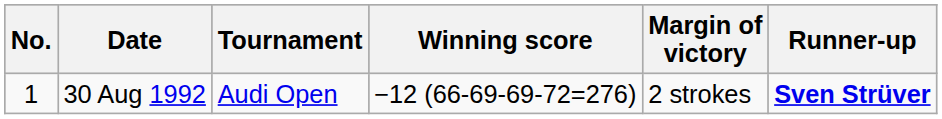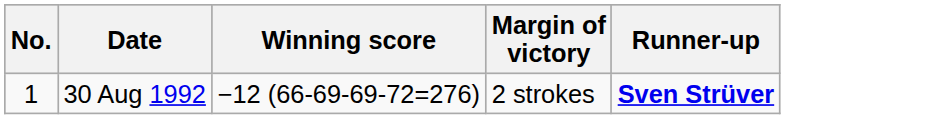- column: Tournament | Audi Open
